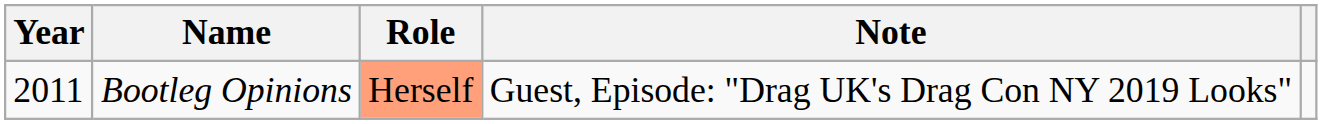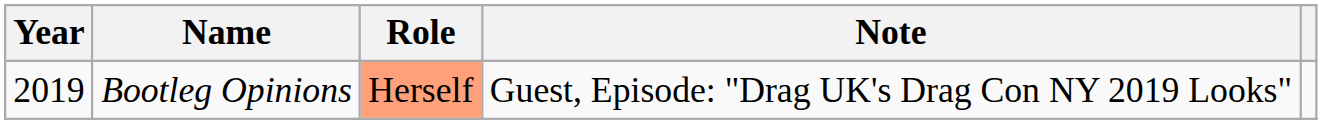Bootleg Opinions | Year: 2011 -> 2019
